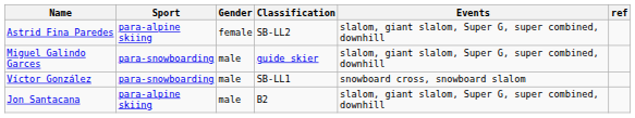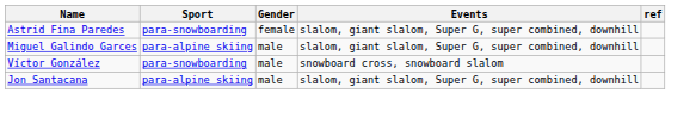- column: Classification | SB-LL2 | guide skier | SB-LL1 | B2
Astrid Fina Paredes | Sport: para-alpine skiing -> para-snowboarding
Miguel Galindo Garces | Sport: para-snowboarding -> para-alpine skiing
